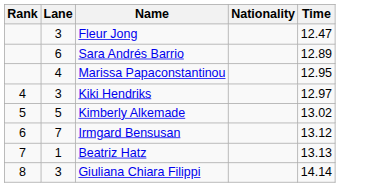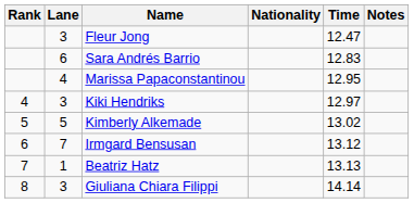+ column: Notes
Sara Andrés Barrio | Time: 12.89 -> 12.83
